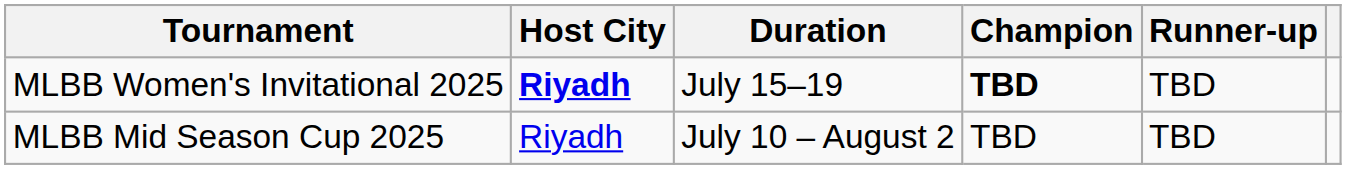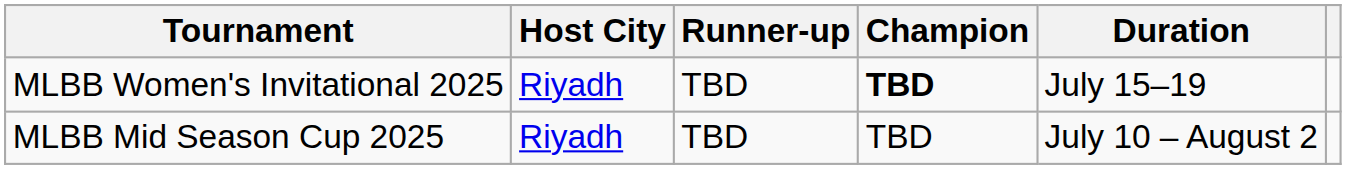columns swapped: Duration <-> Runner-up
MLBB Women's Invitational 2025 | Host City: bold -> normal
